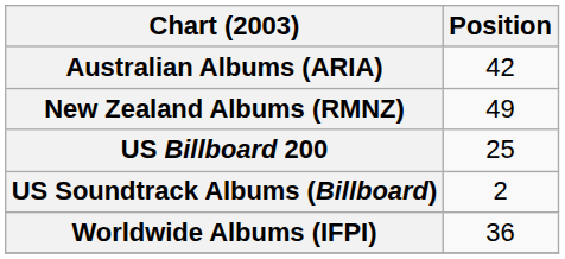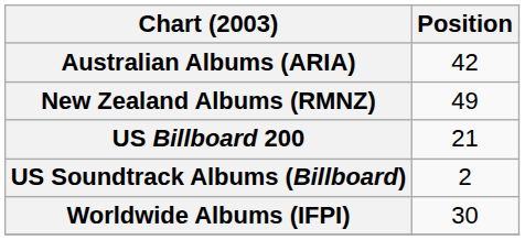US Billboard 200 | Position: 25 -> 21
Worldwide Albums (IFPI) | Position: 36 -> 30
